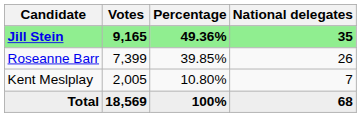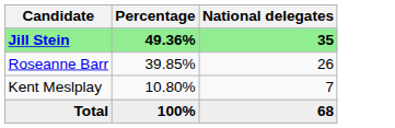- column: Votes | 9,165 | 7,399 | 2,005 | 18,569
